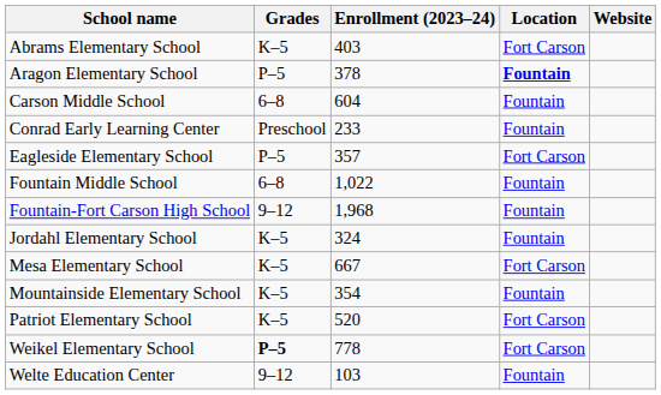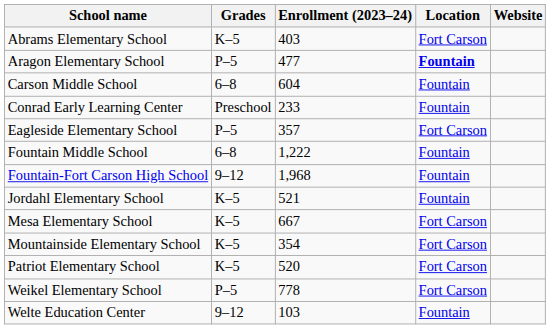Aragon Elementary School | Enrollment (2023–24): 378 -> 477
Fountain Middle School | Enrollment (2023–24): 1,022 -> 1,222
Jordahl Elementary School | Enrollment (2023–24): 324 -> 521
Mountainside Elementary School | Location: Fountain -> Fort Carson
Weikel Elementary School | Grades: bold -> normal
